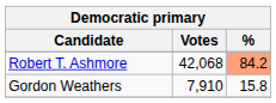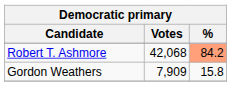Gordon Weathers | Votes: 7,910 -> 7,909
